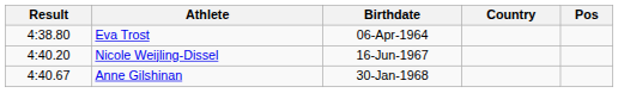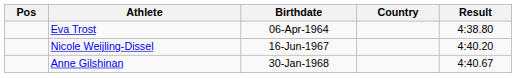columns swapped: Pos <-> Result
